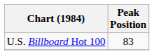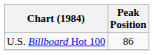U.S. Billboard Hot 100 | Peak Position: 83 -> 86
